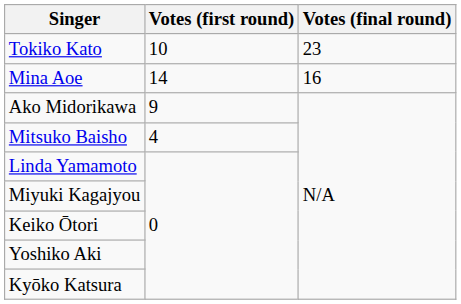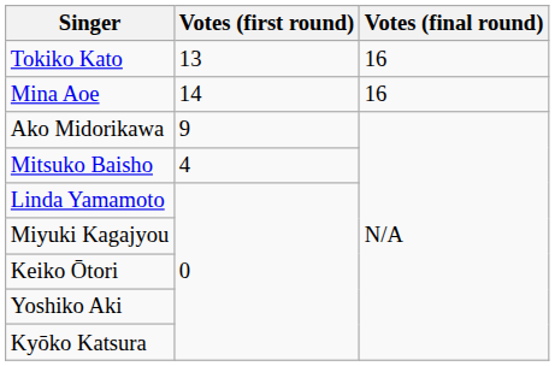Tokiko Kato | Votes (first round): 10 -> 13
Tokiko Kato | Votes (final round): 23 -> 16
